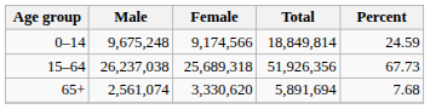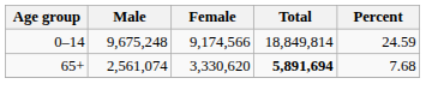- row: 15–64 | 26,237,038 | 25,689,318 | 51,926,356 | 67.73
65+ | Total: normal -> bold
